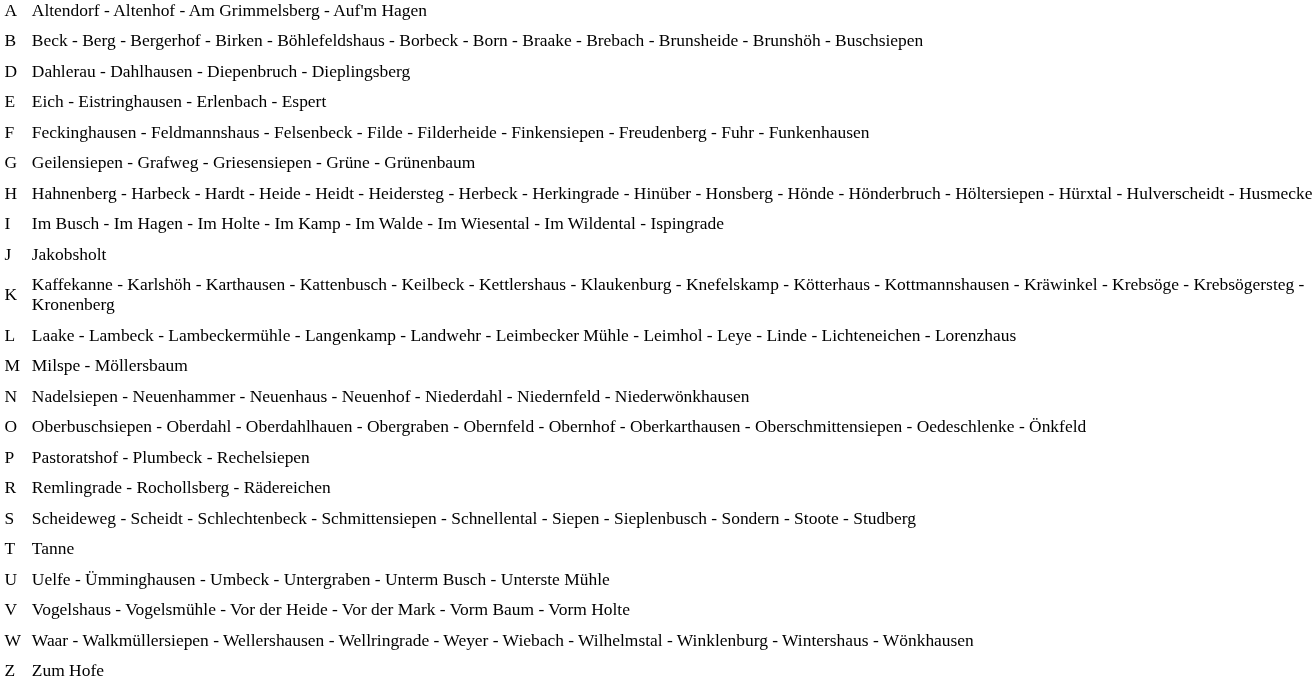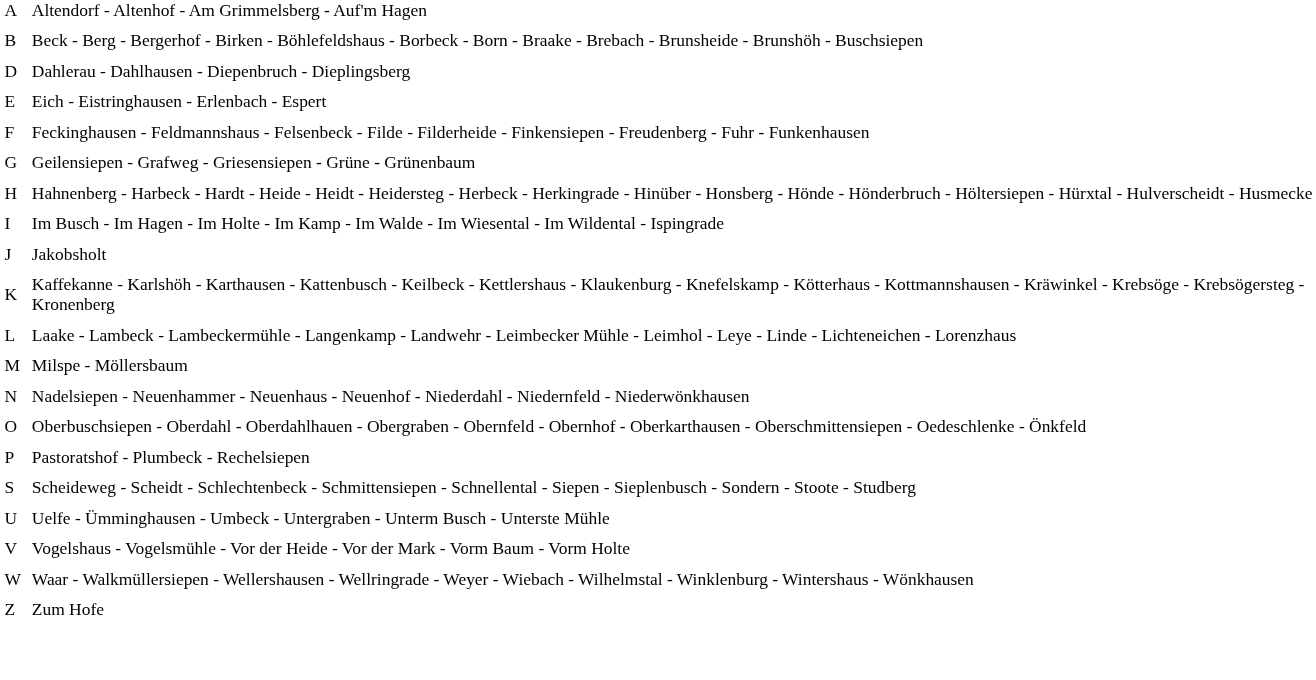- row: R | Remlingrade - Rochollsberg - Rädereichen
- row: T | Tanne
